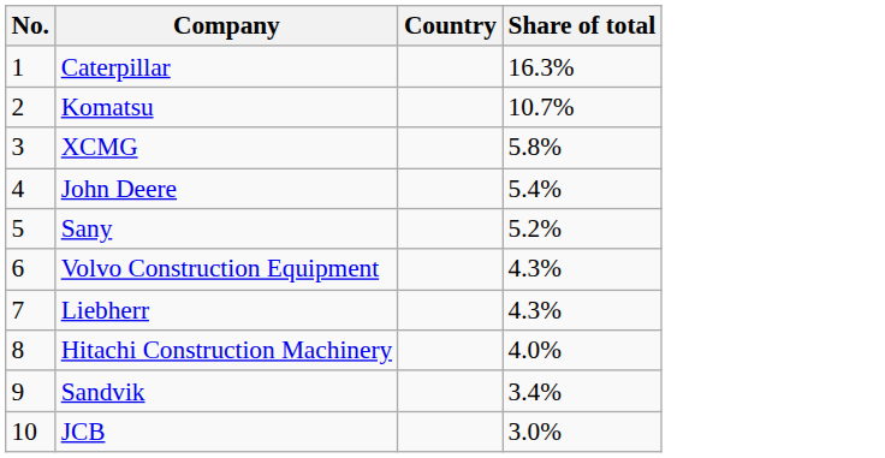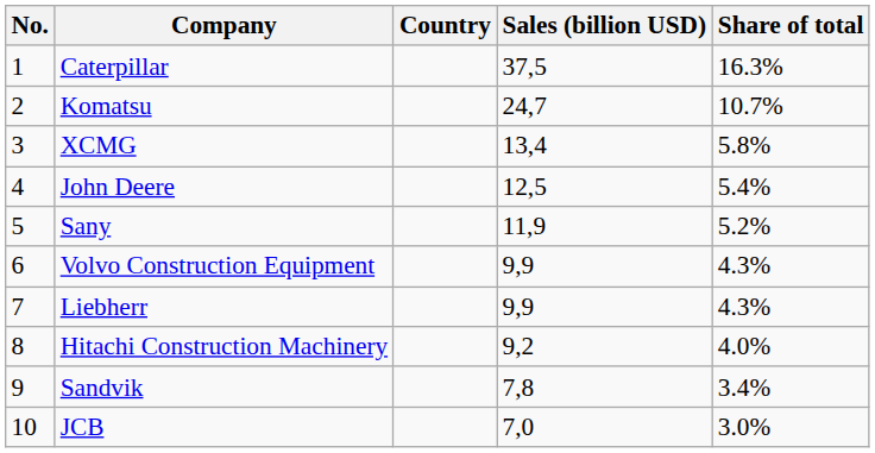+ column: Sales (billion USD) | 37,5 | 24,7 | 13,4 | 12,5 | 11,9 | 9,9 | 9,9 | 9,2 | 7,8 | 7,0
